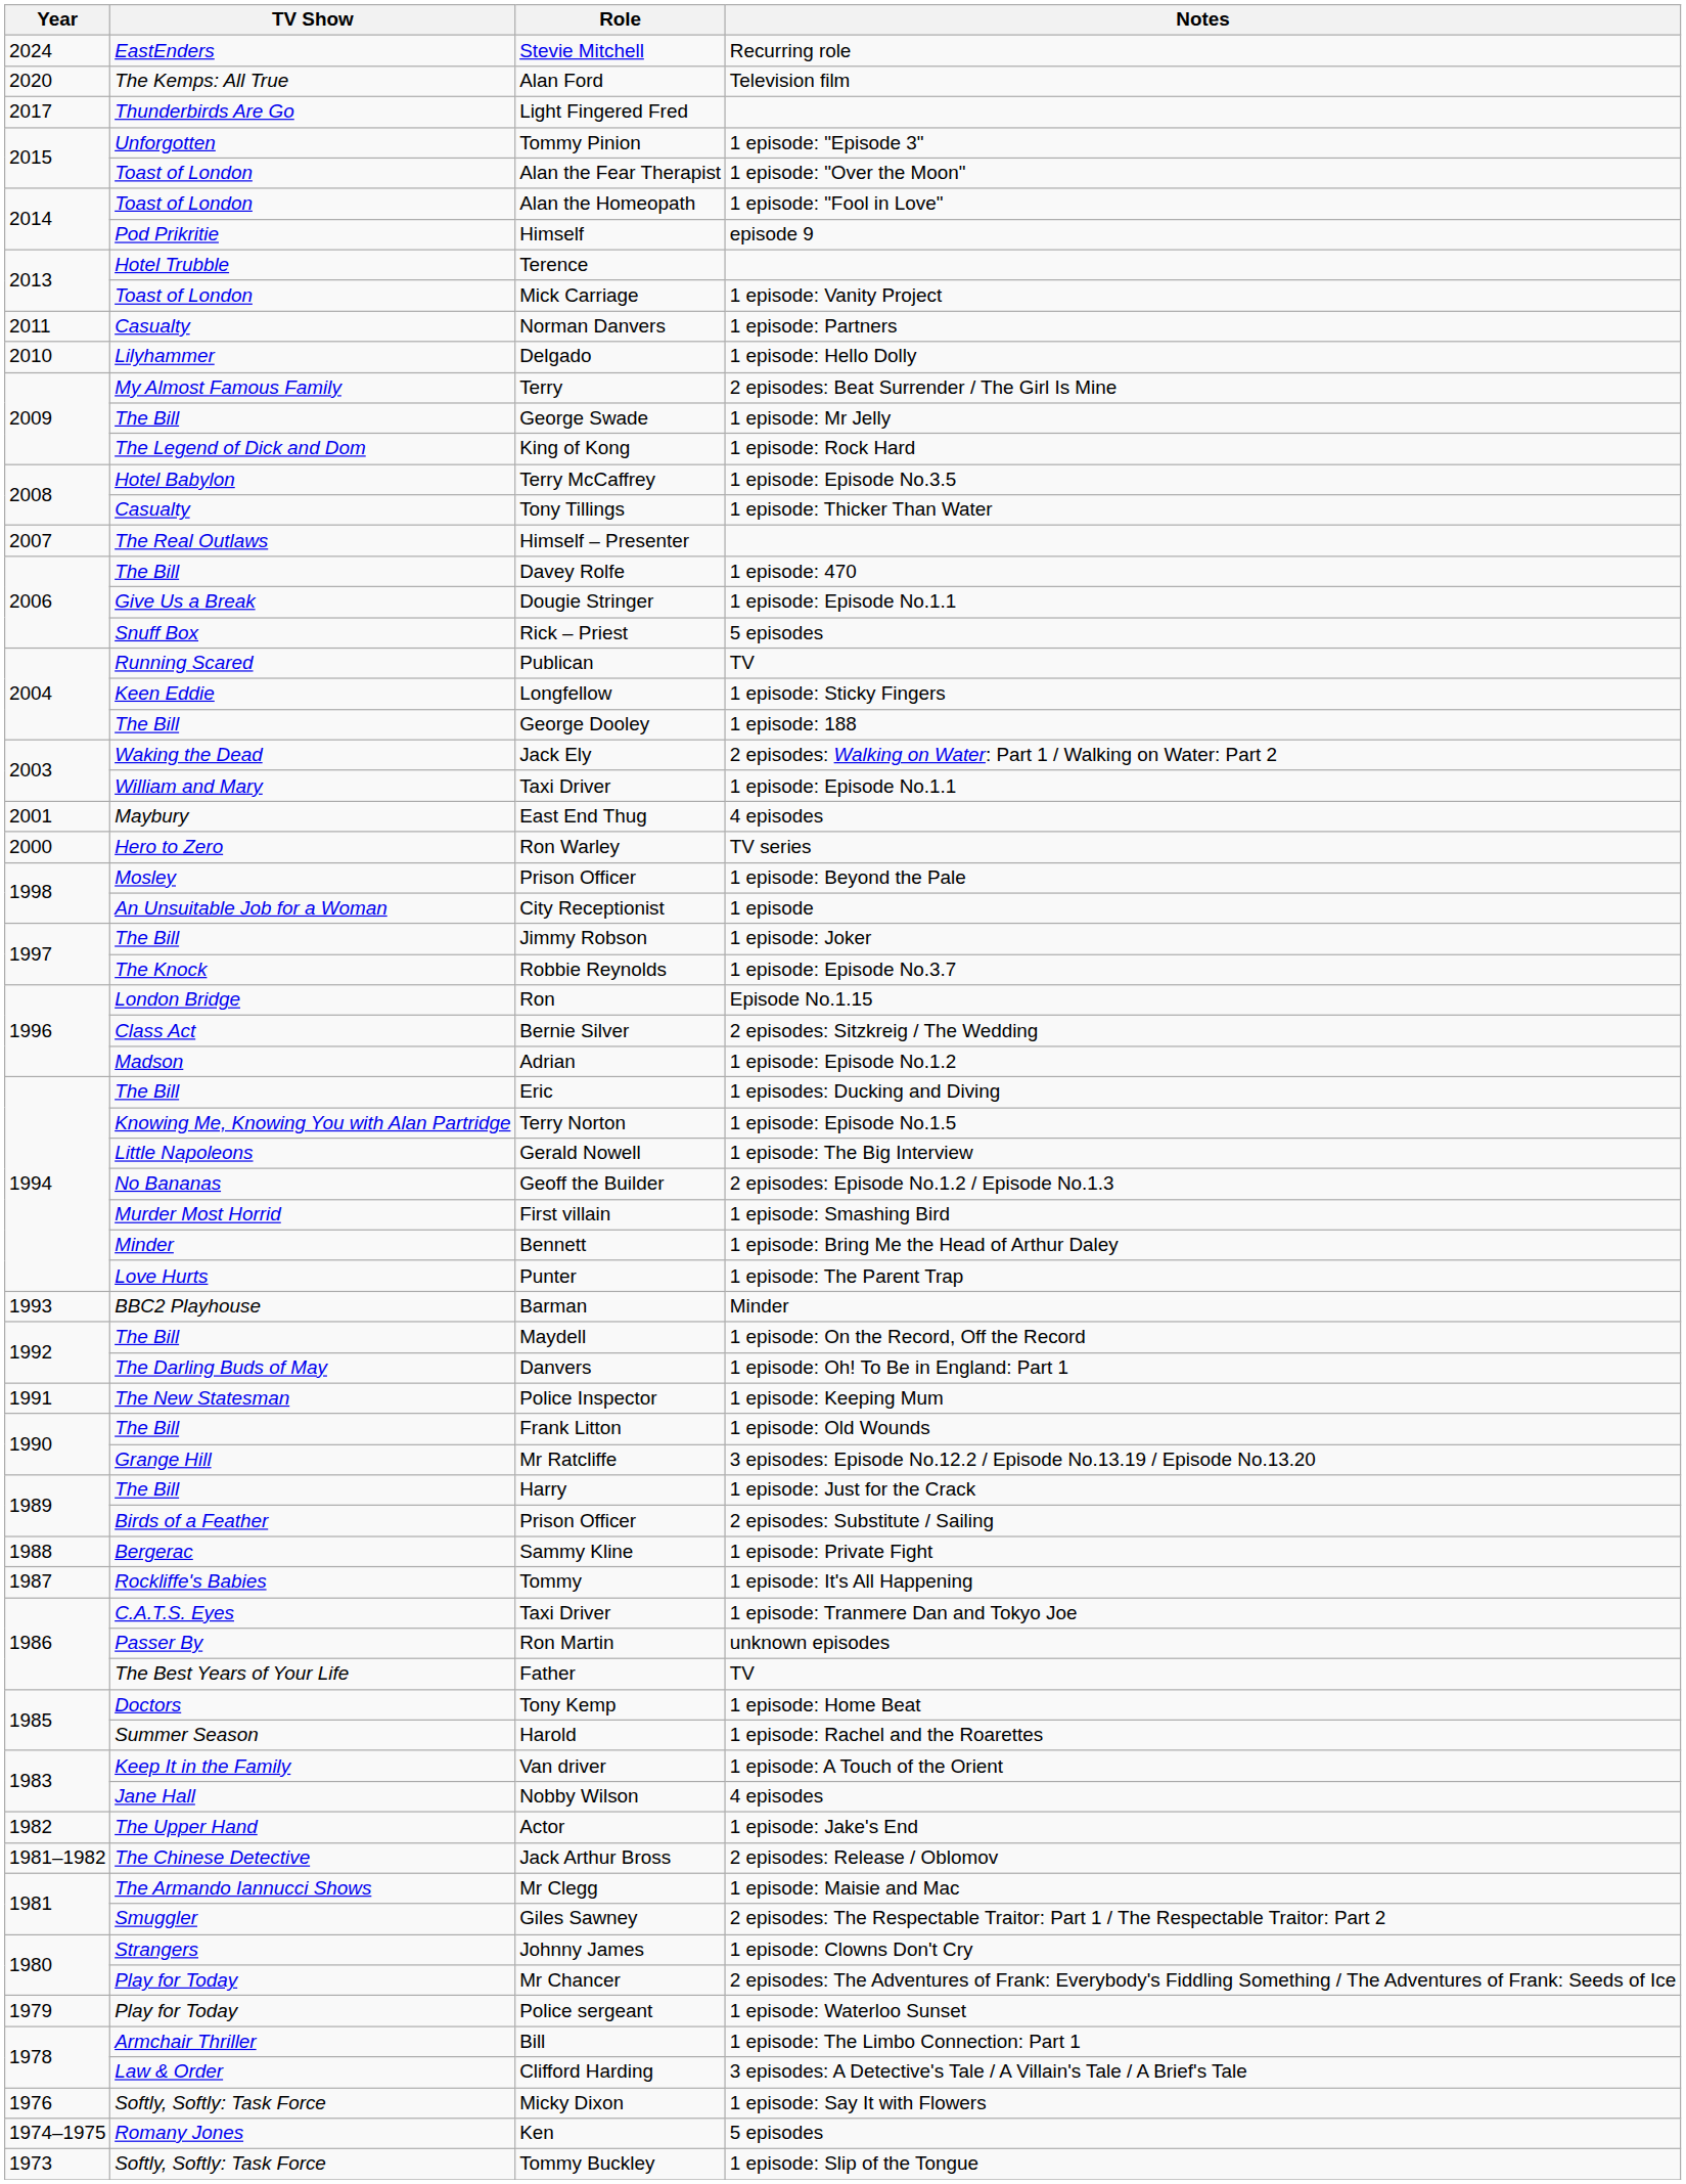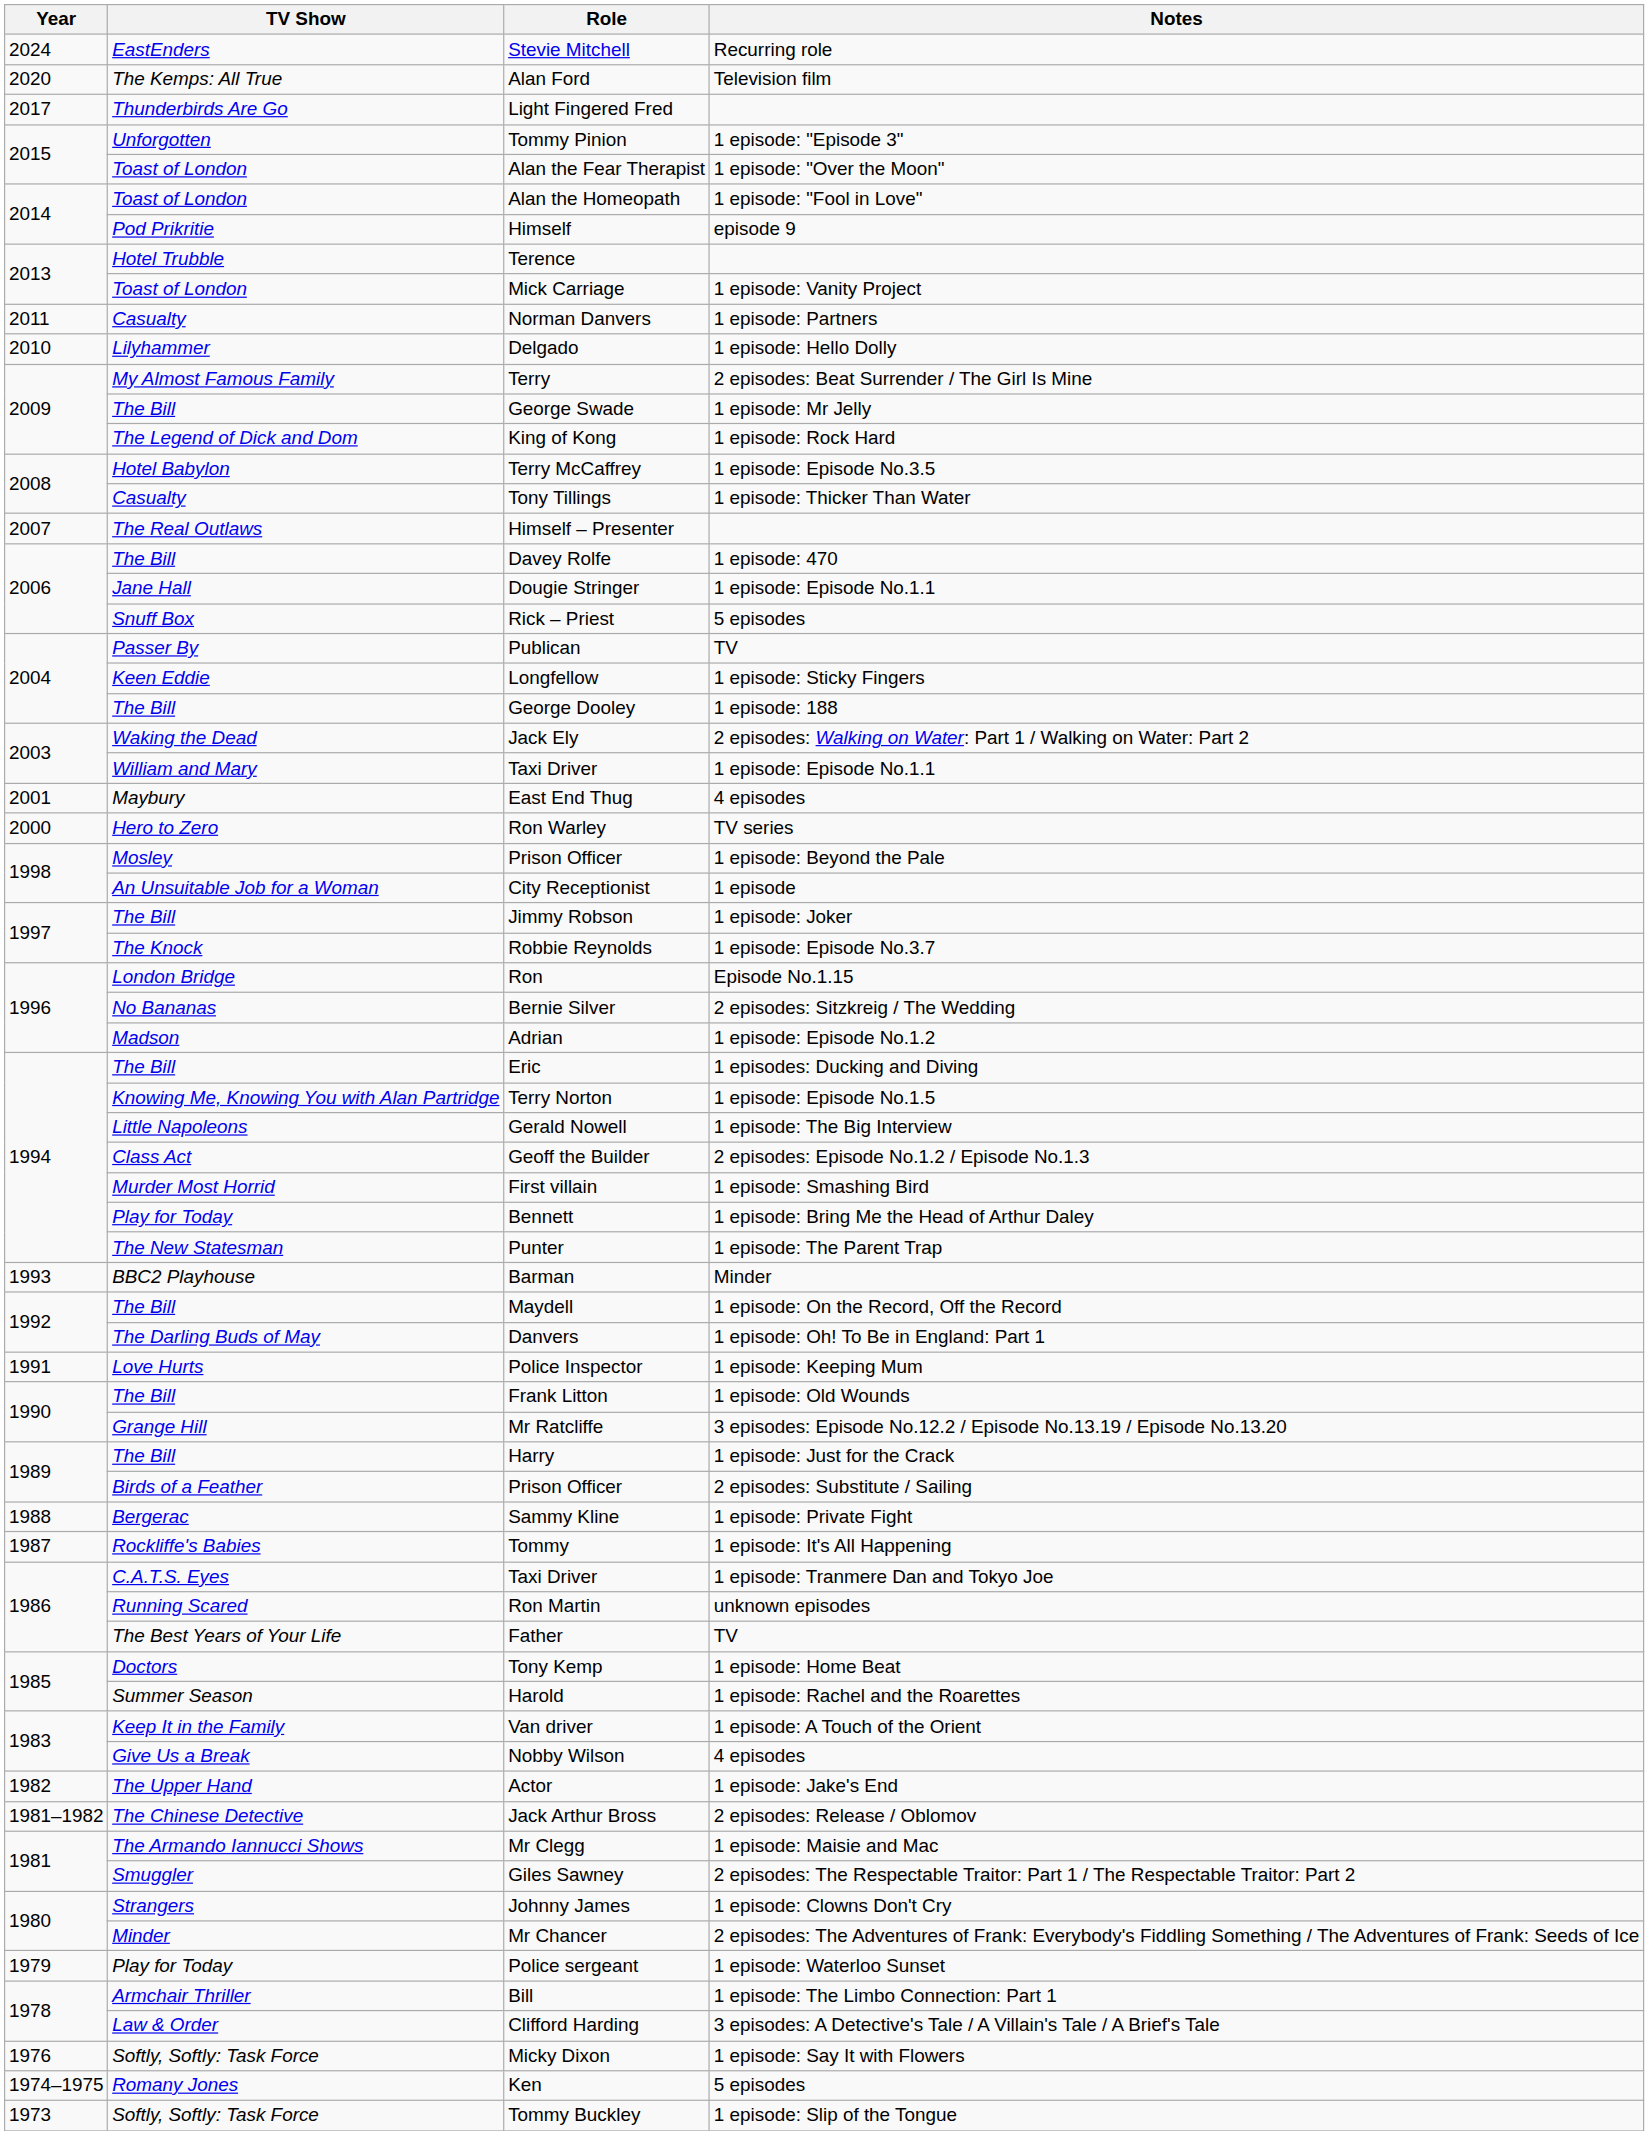Dougie Stringer | TV Show: Give Us a Break -> Jane Hall
Publican | TV Show: Running Scared -> Passer By
Bernie Silver | TV Show: Class Act -> No Bananas
Geoff the Builder | TV Show: No Bananas -> Class Act
Bennett | TV Show: Minder -> Play for Today
Punter | TV Show: Love Hurts -> The New Statesman
Police Inspector | TV Show: The New Statesman -> Love Hurts
Ron Martin | TV Show: Passer By -> Running Scared
Nobby Wilson | TV Show: Jane Hall -> Give Us a Break
Mr Chancer | TV Show: Play for Today -> Minder
